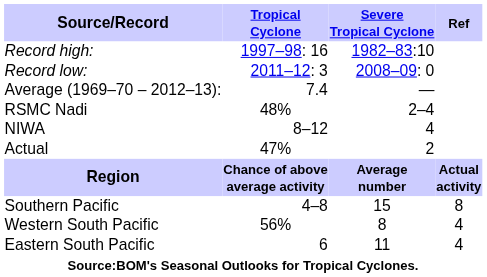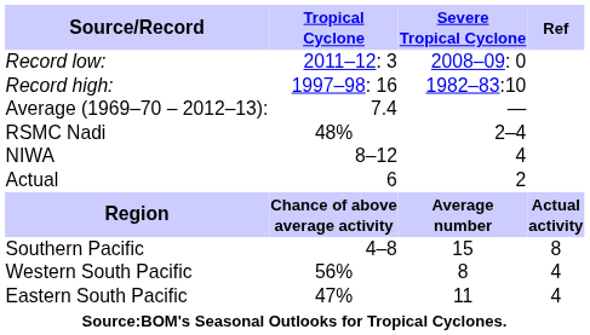rows swapped: Record high: <-> Record low:
Actual | Tropical Cyclone: 47% -> 6
Eastern South Pacific | Tropical Cyclone: 6 -> 47%
